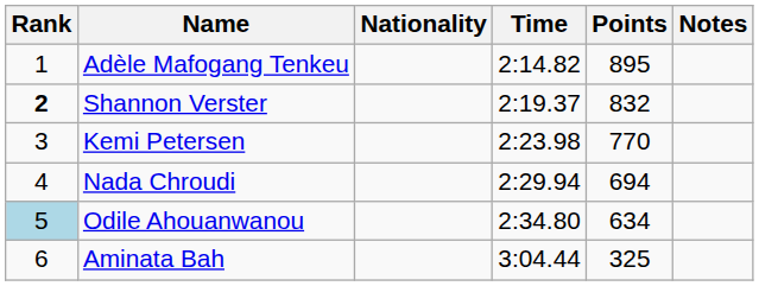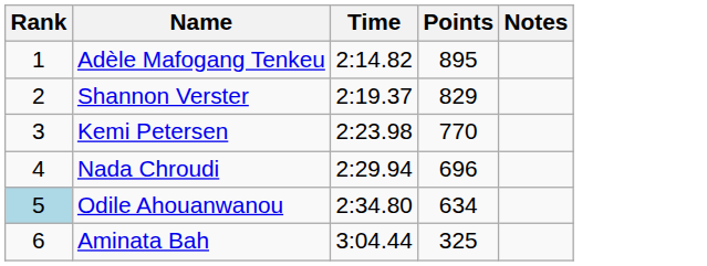- column: Nationality
Shannon Verster | Rank: bold -> normal
Shannon Verster | Points: 832 -> 829
Nada Chroudi | Points: 694 -> 696
